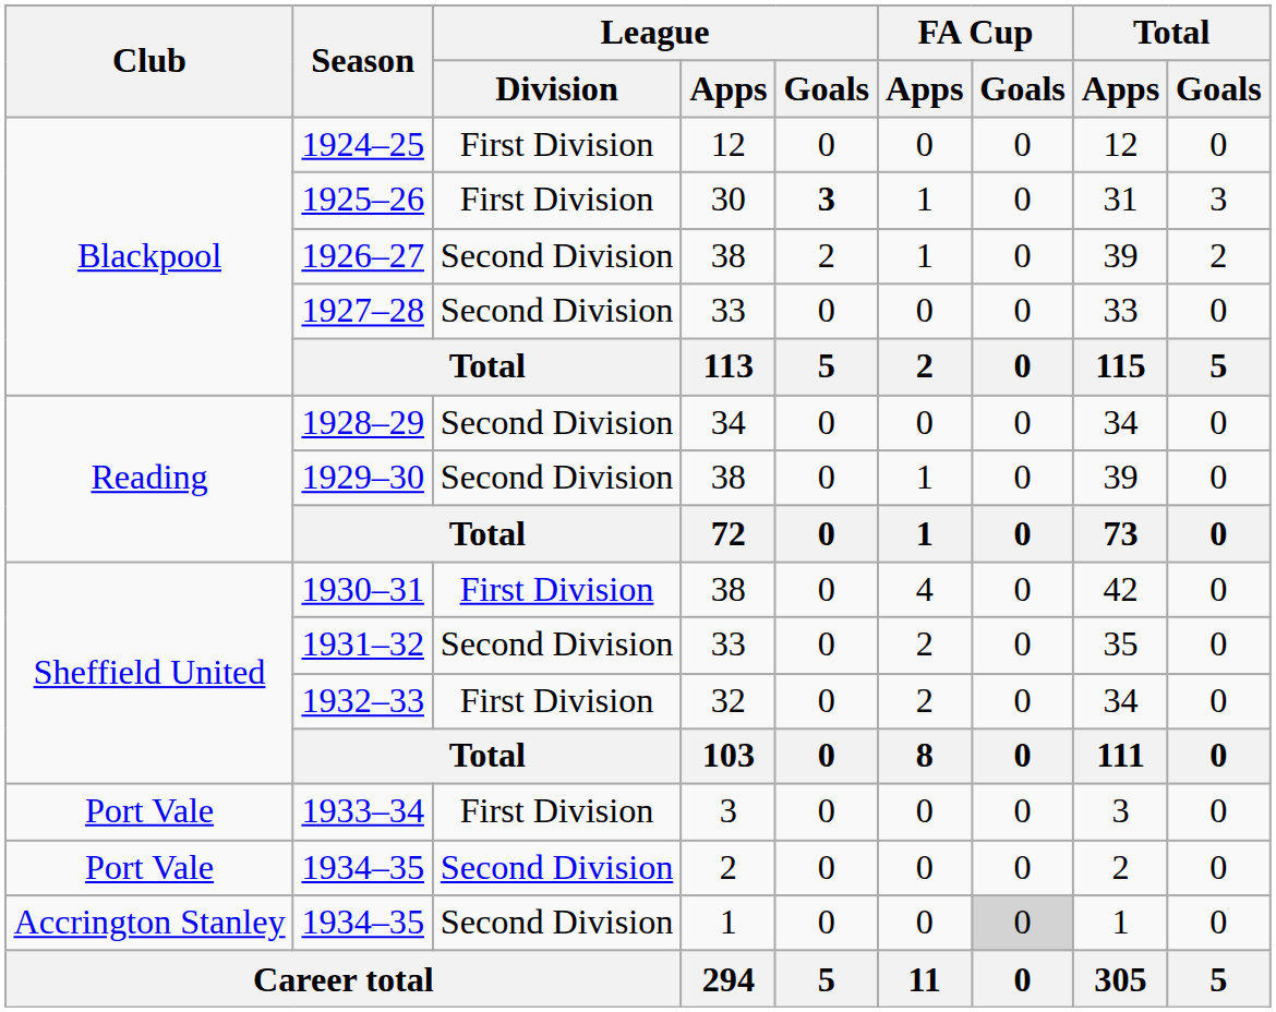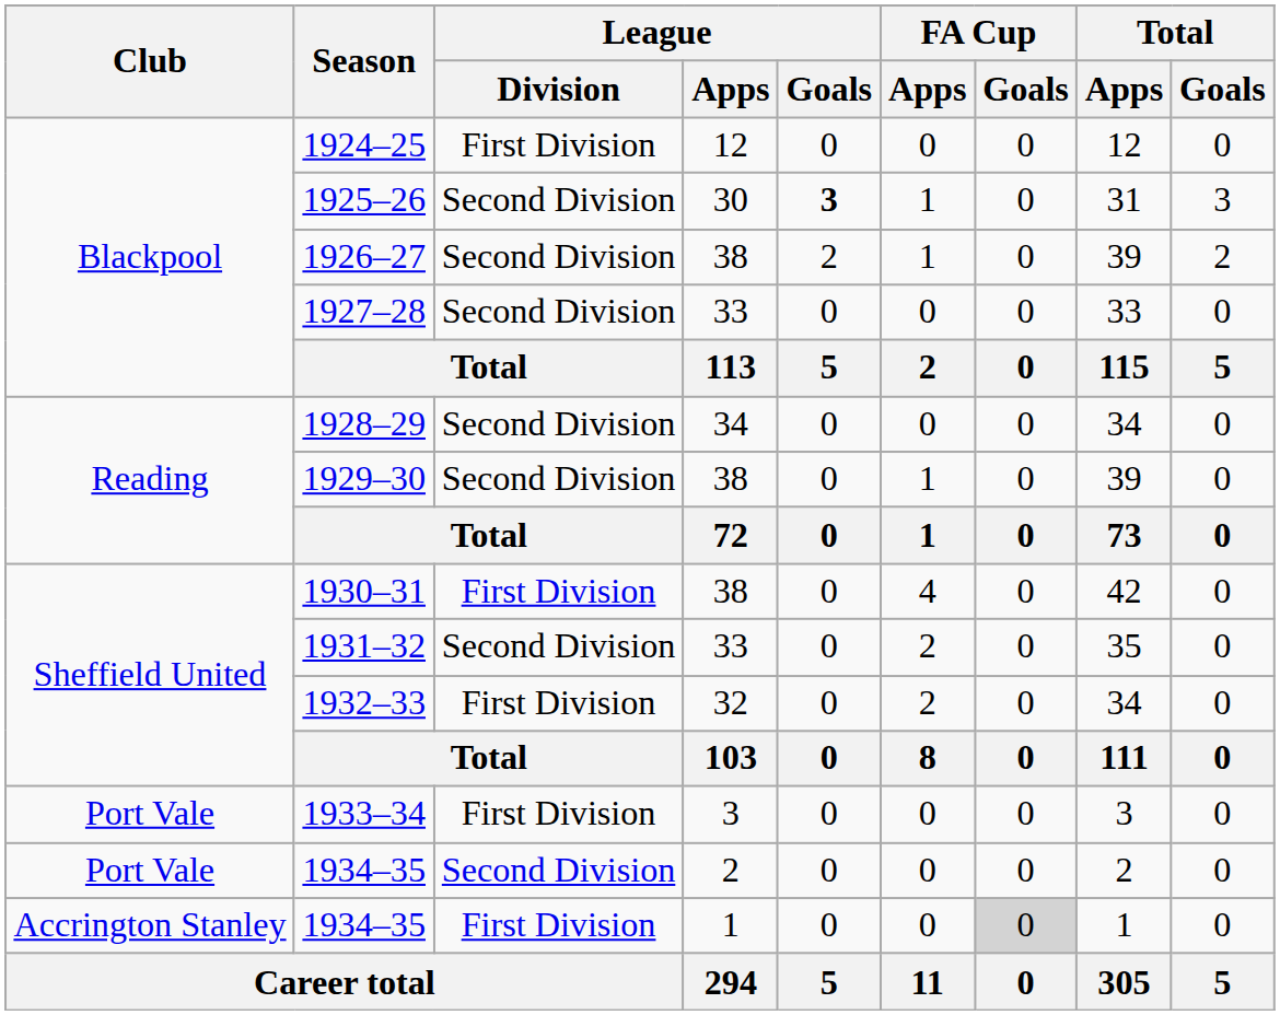1925–26 | League / Division: First Division -> Second Division
1934–35 / 1 | League / Division: Second Division -> First Division
